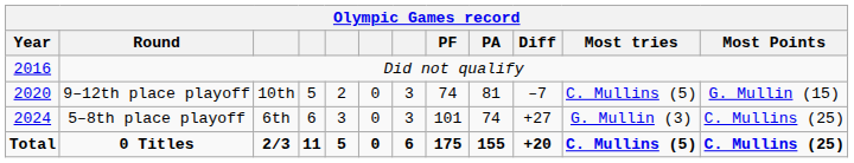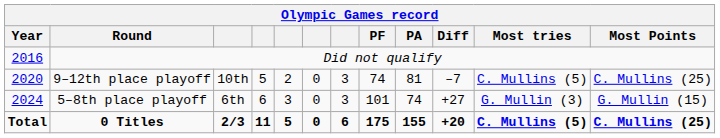9–12th place playoff | Olympic Games record / Most Points: G. Mullin (15) -> C. Mullins (25)
5–8th place playoff | Olympic Games record / Most Points: C. Mullins (25) -> G. Mullin (15)
